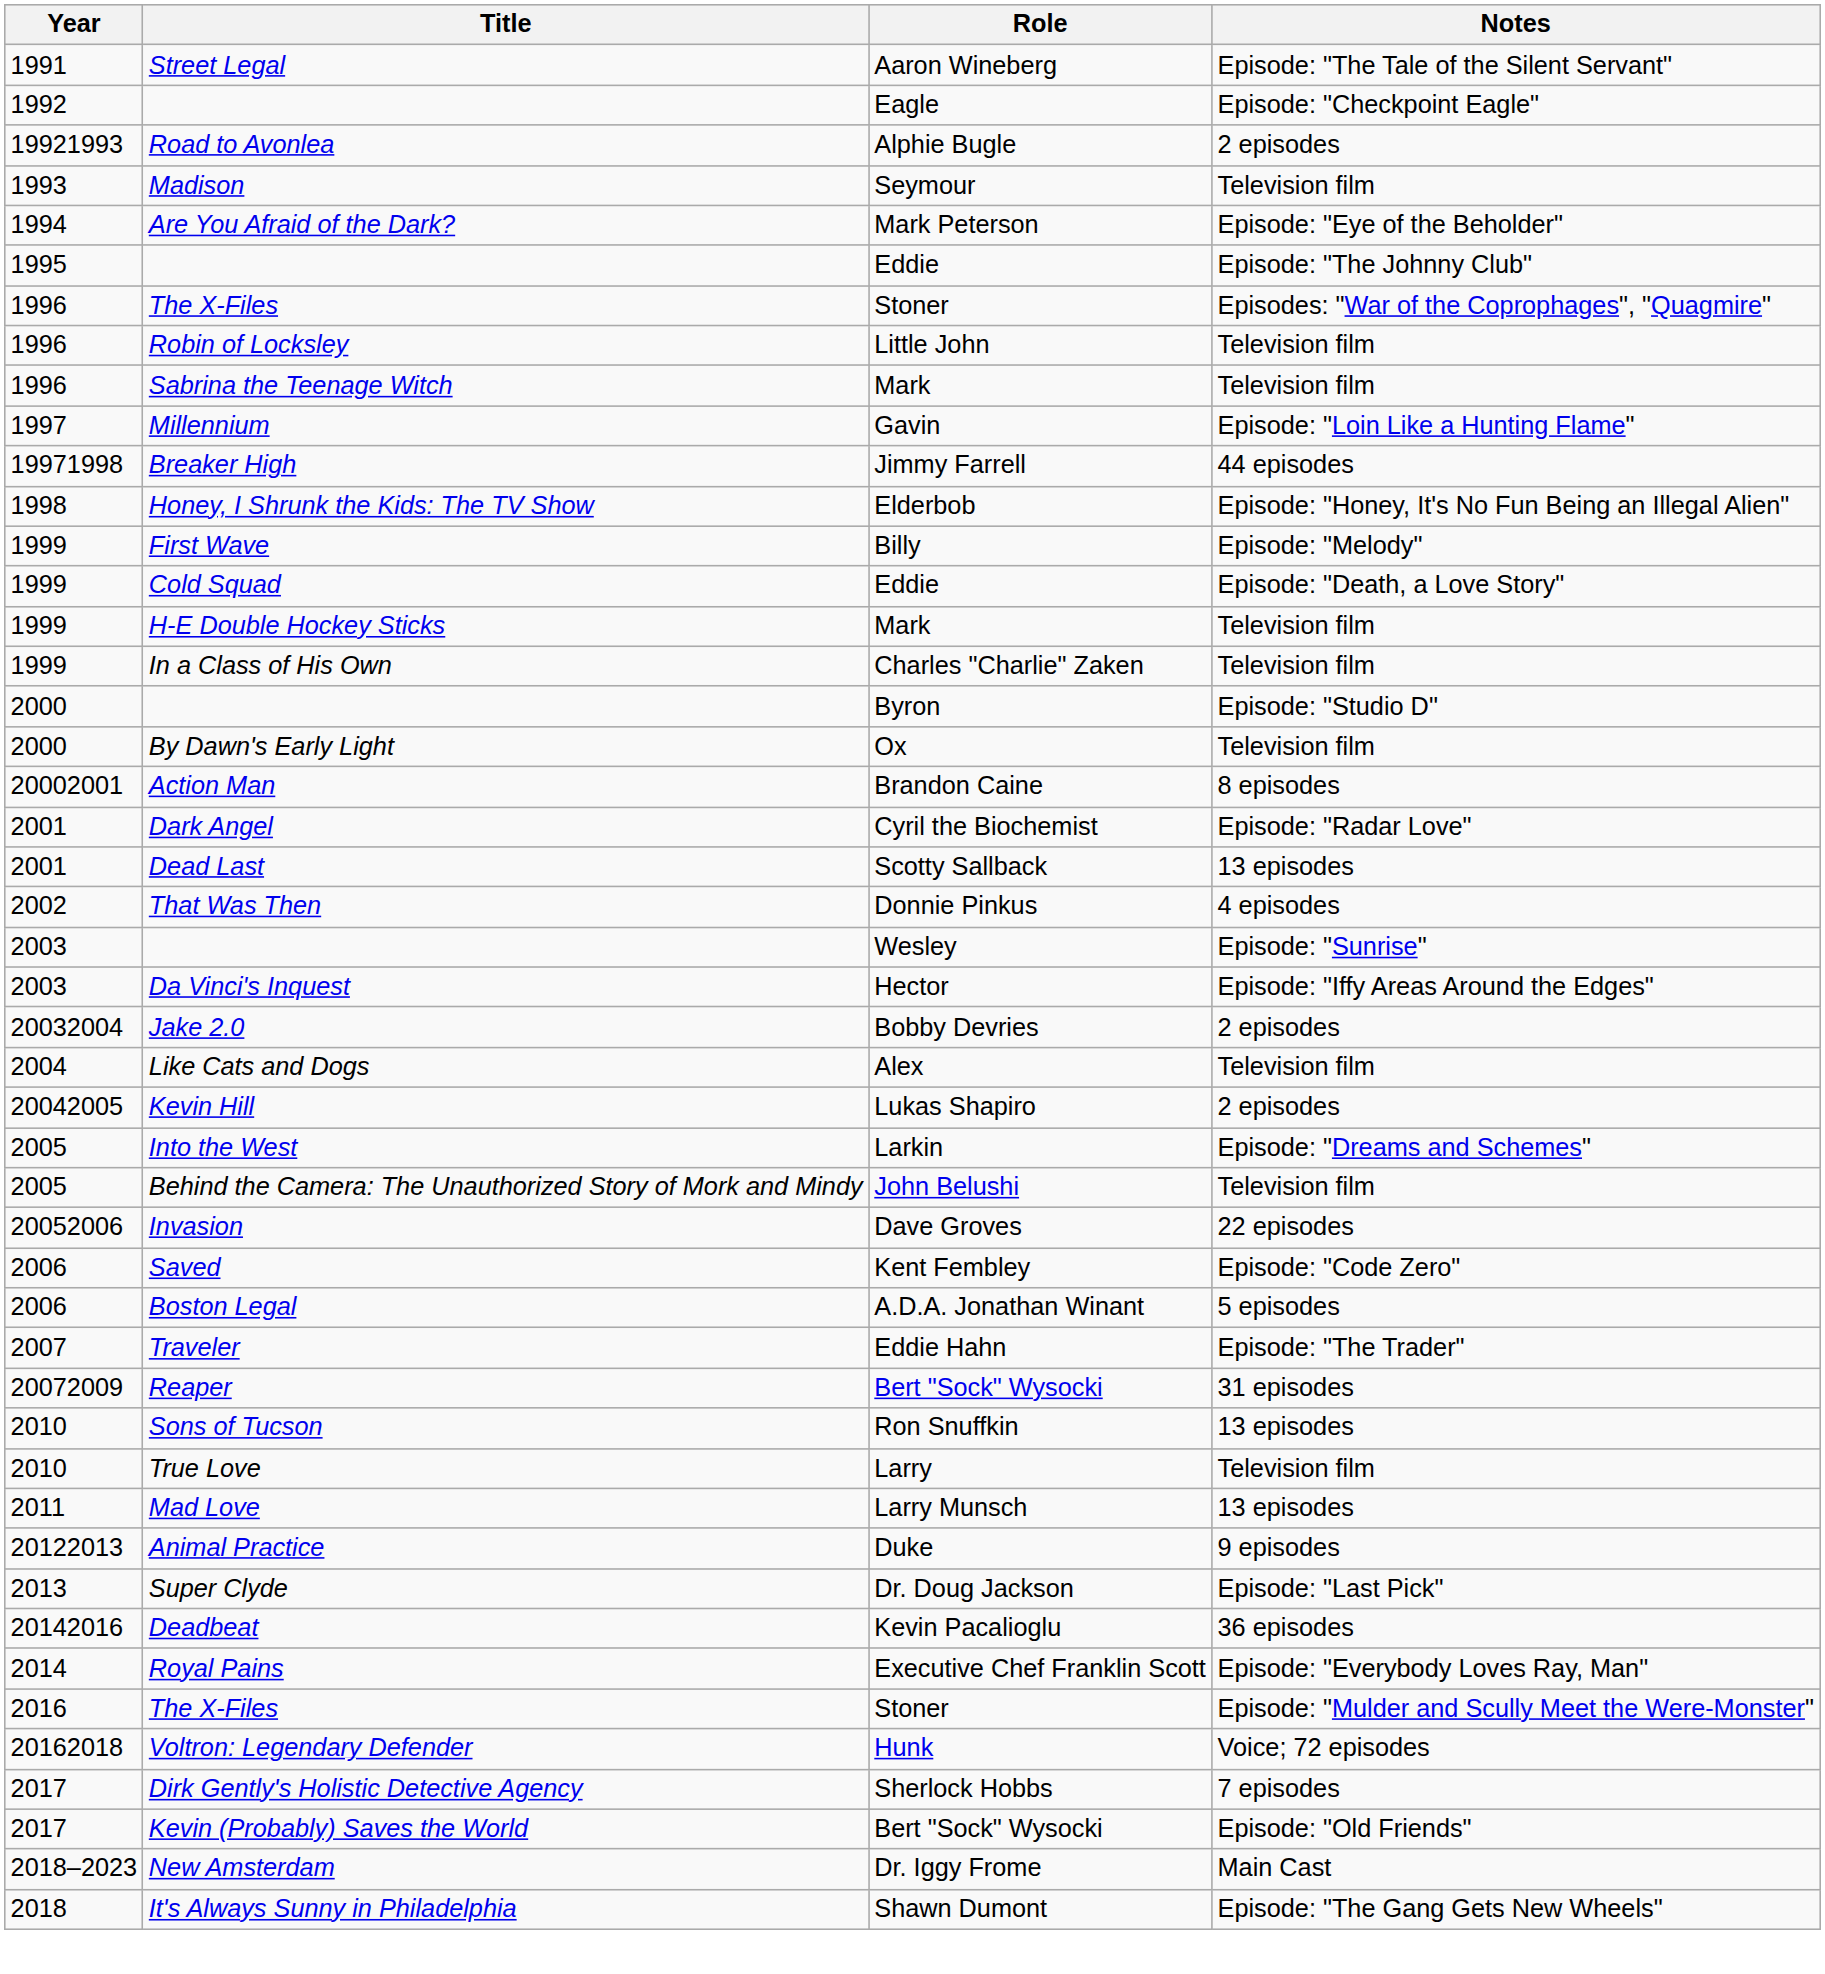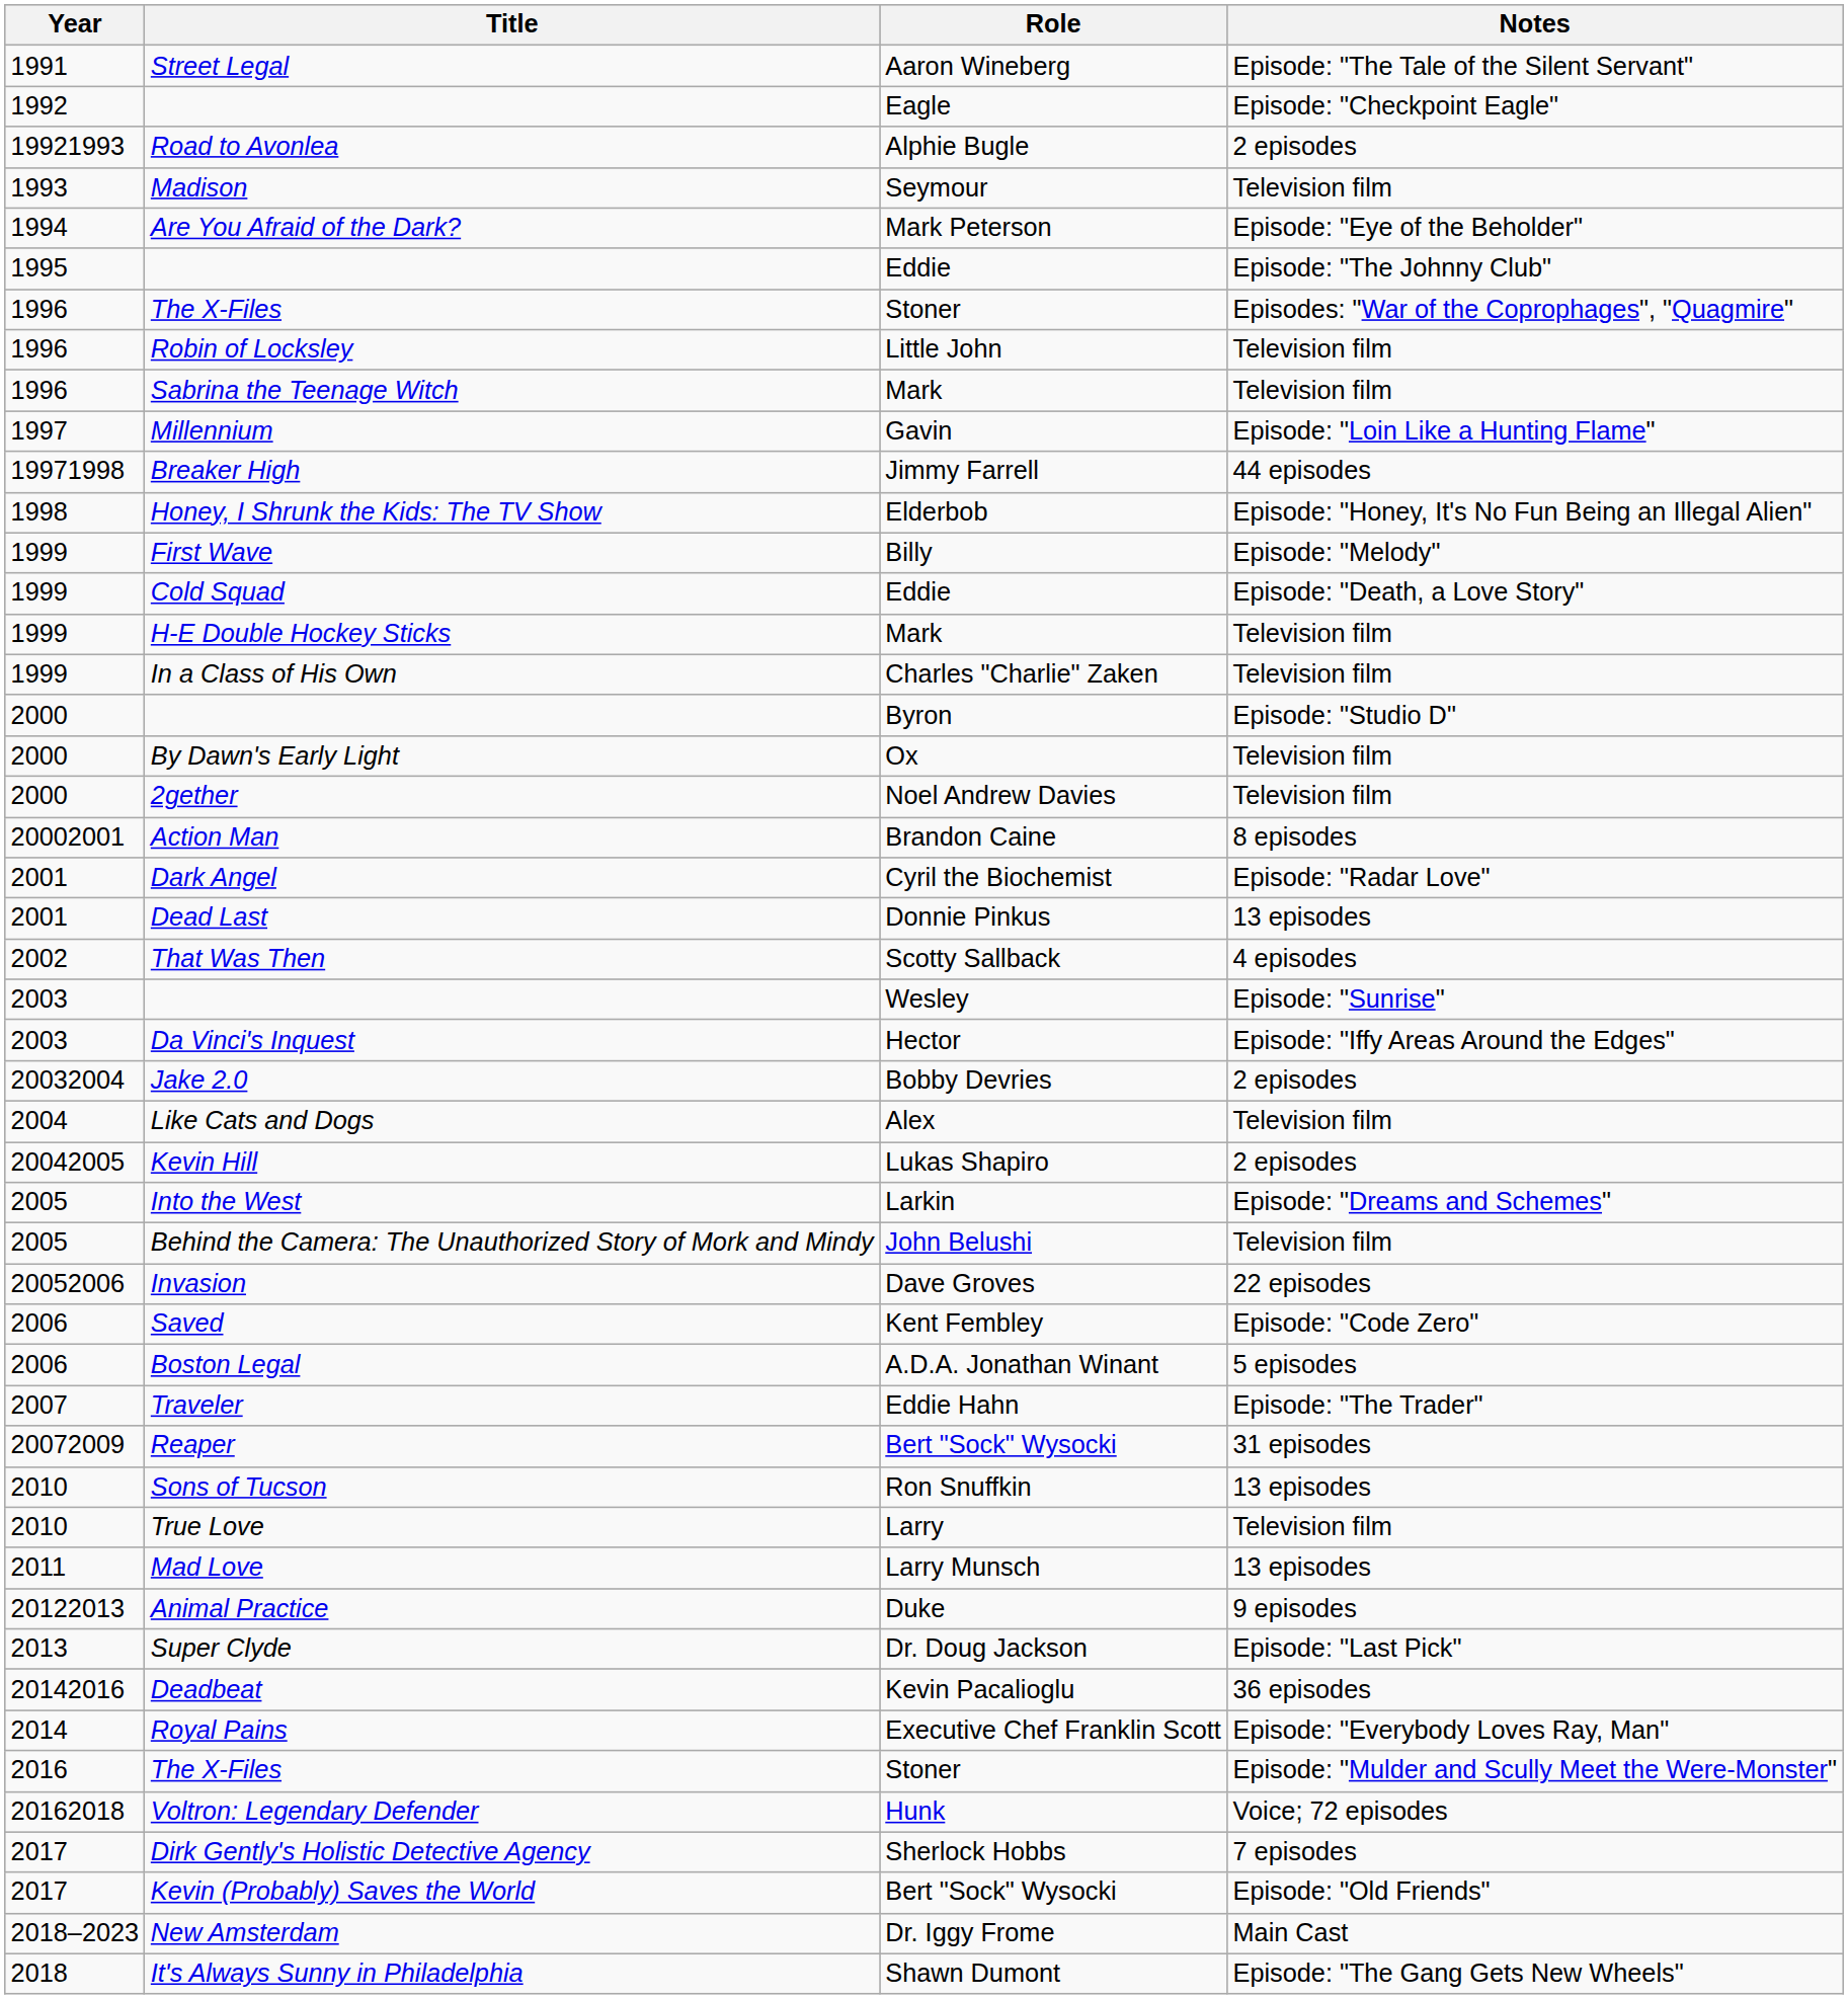+ row: 2000 | 2gether | Noel Andrew Davies | Television film
Dead Last | Role: Scotty Sallback -> Donnie Pinkus
That Was Then | Role: Donnie Pinkus -> Scotty Sallback
